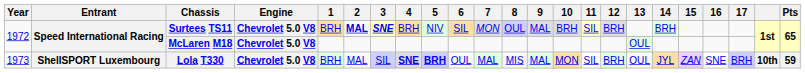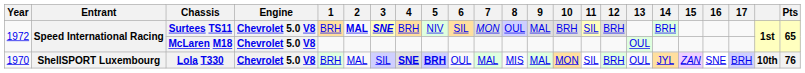Lola T330 | Year: 1973 -> 1970
Lola T330 | Pts: 59 -> 76
